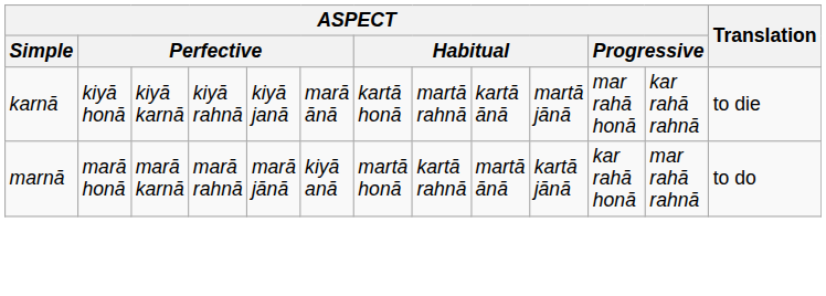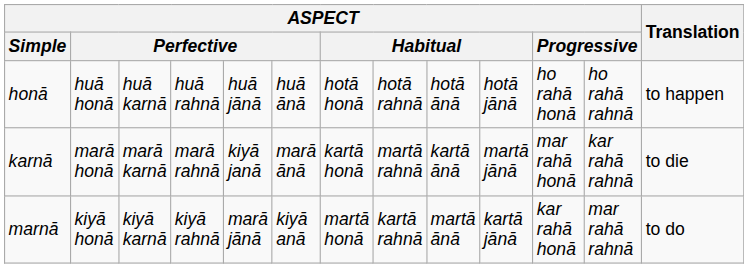+ row: honā | huā honā | huā karnā | huā rahnā | huā jānā | huā ānā | hotā honā | hotā rahnā | hotā ānā | hotā jānā | ho rahā honā | ho rahā rahnā | to happen
karnā | column 2: kiyā honā -> marā honā
karnā | column 3: kiyā karnā -> marā karnā
karnā | column 4: kiyā rahnā -> marā rahnā
marnā | column 2: marā honā -> kiyā honā
marnā | column 3: marā karnā -> kiyā karnā
marnā | column 4: marā rahnā -> kiyā rahnā
